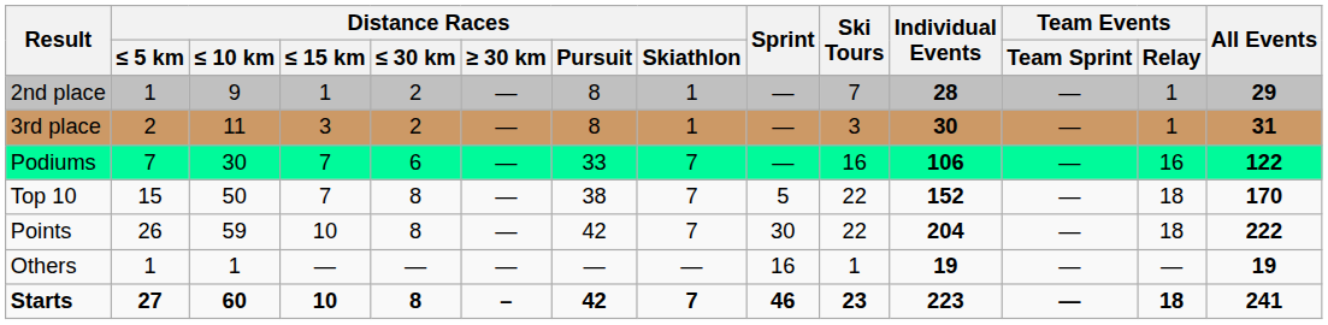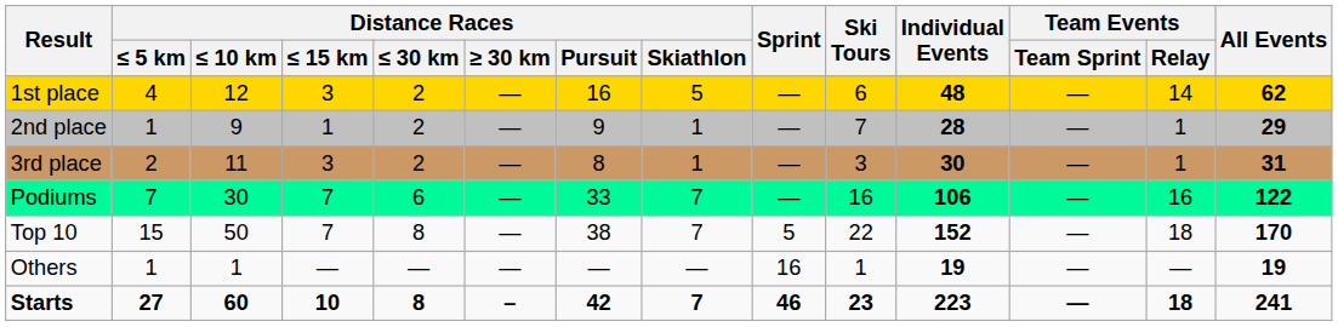+ row: 1st place | 4 | 12 | 3 | 2 | — | 16 | 5 | — | 6 | 48 | — | 14 | 62
2nd place | Distance Races / Pursuit: 8 -> 9
- row: Points | 26 | 59 | 10 | 8 | — | 42 | 7 | 30 | 22 | 204 | — | 18 | 222
